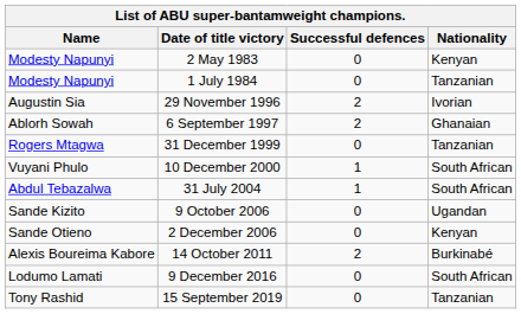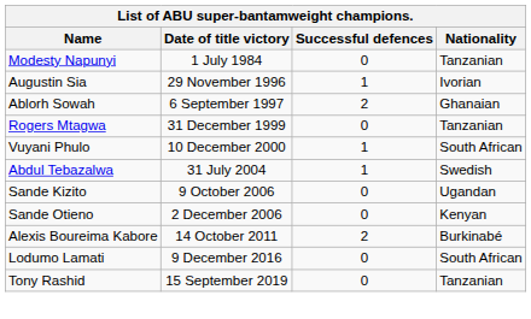- row: Modesty Napunyi | 2 May 1983 | 0 | Kenyan
29 November 1996 | Successful defences: 2 -> 1
31 July 2004 | Nationality: South African -> Swedish
